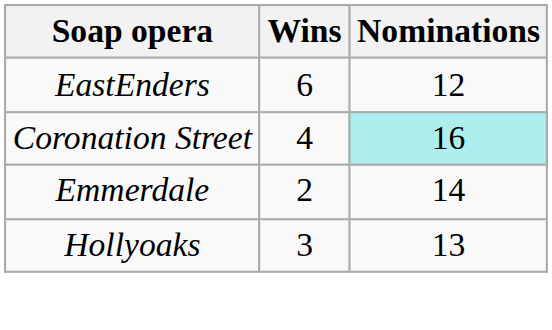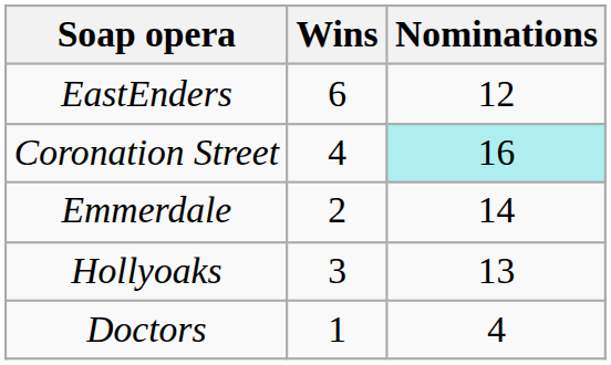+ row: Doctors | 1 | 4
